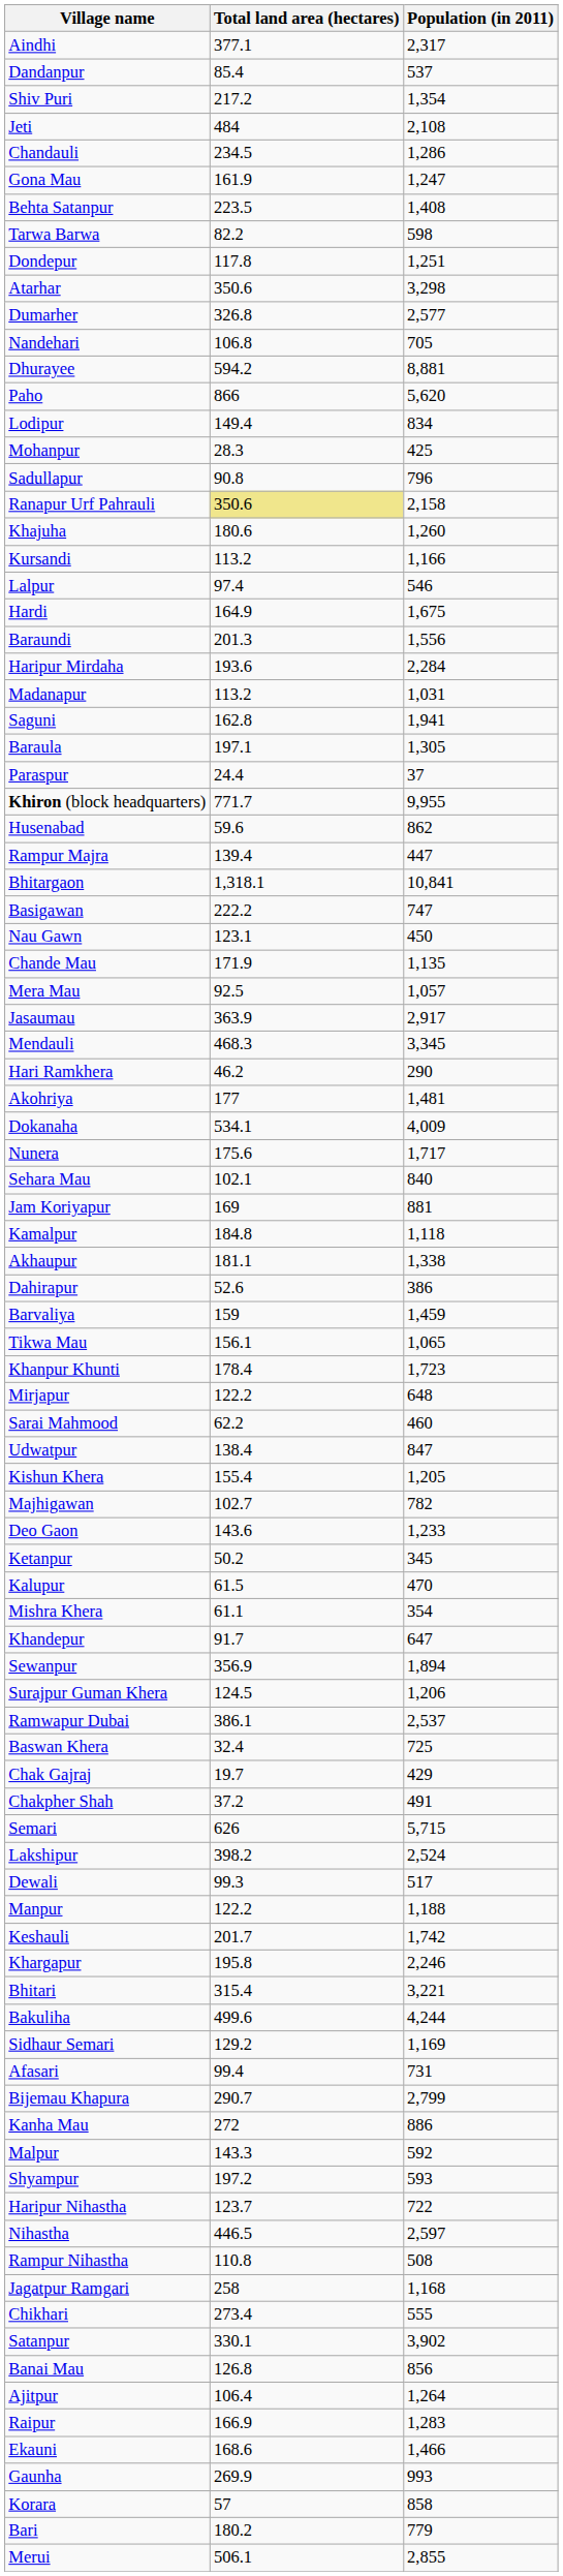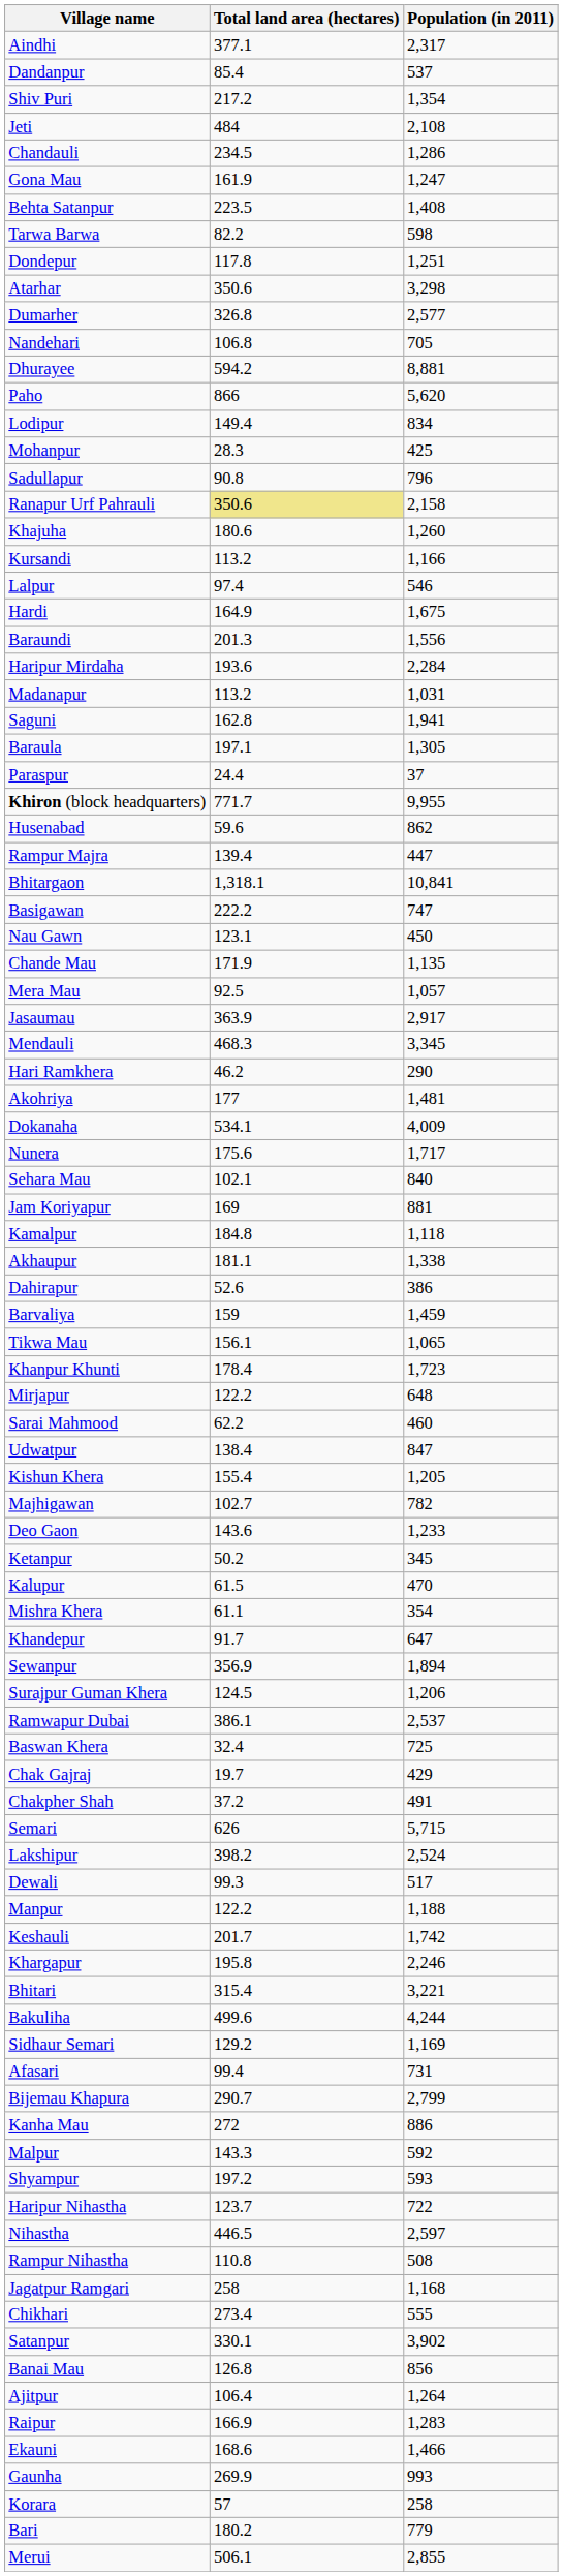Korara | Population (in 2011): 858 -> 258
